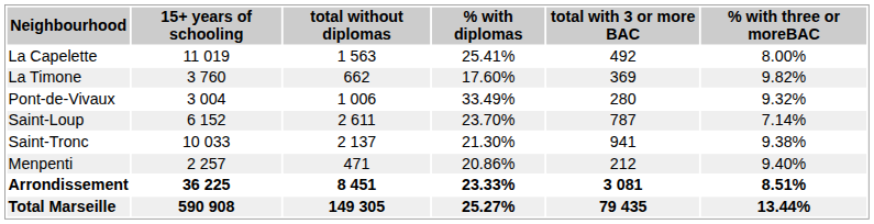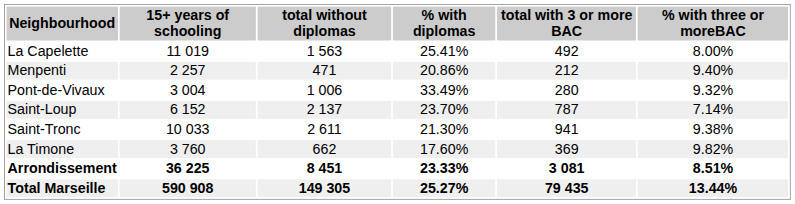rows swapped: Menpenti <-> La Timone
Saint-Loup | total without diplomas: 2 611 -> 2 137
Saint-Tronc | total without diplomas: 2 137 -> 2 611
